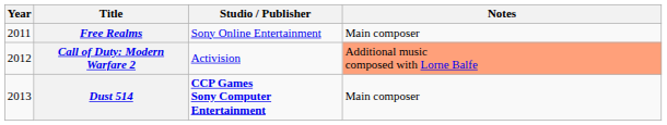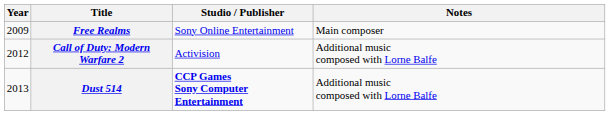Free Realms | Year: 2011 -> 2009
Call of Duty: Modern Warfare 2 | Notes: lightsalmon background -> no background
Dust 514 | Notes: Main composer -> Additional music composed with Lorne Balfe
